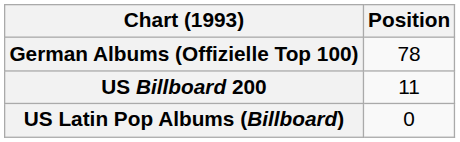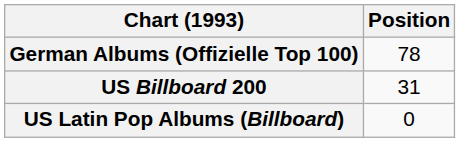US Billboard 200 | Position: 11 -> 31
